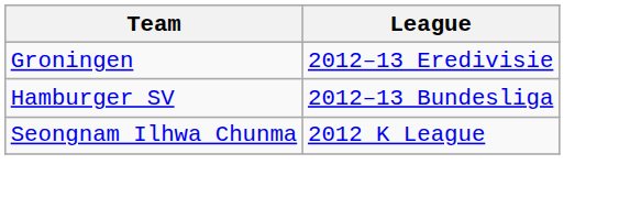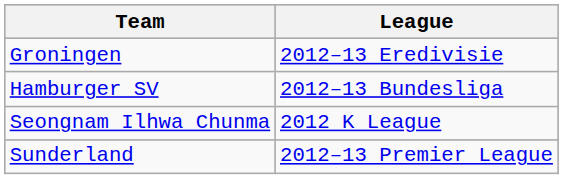+ row: Sunderland | 2012–13 Premier League
